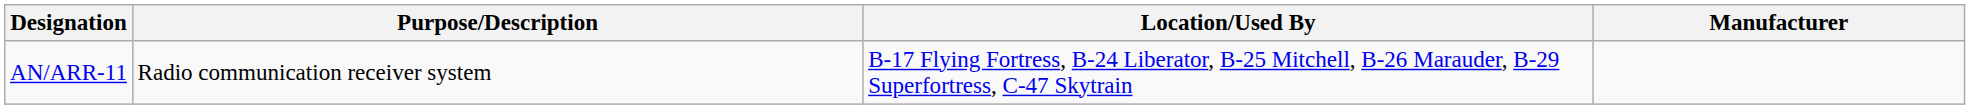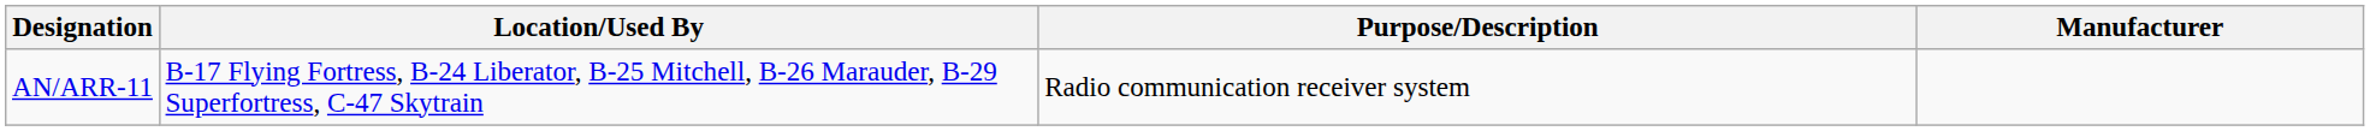columns swapped: Purpose/Description <-> Location/Used By
